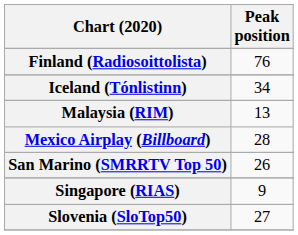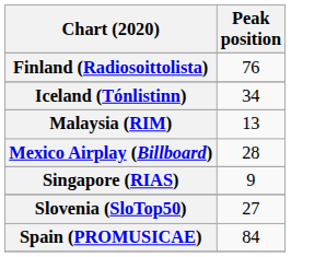- row: San Marino (SMRRTV Top 50) | 26
+ row: Spain (PROMUSICAE) | 84
